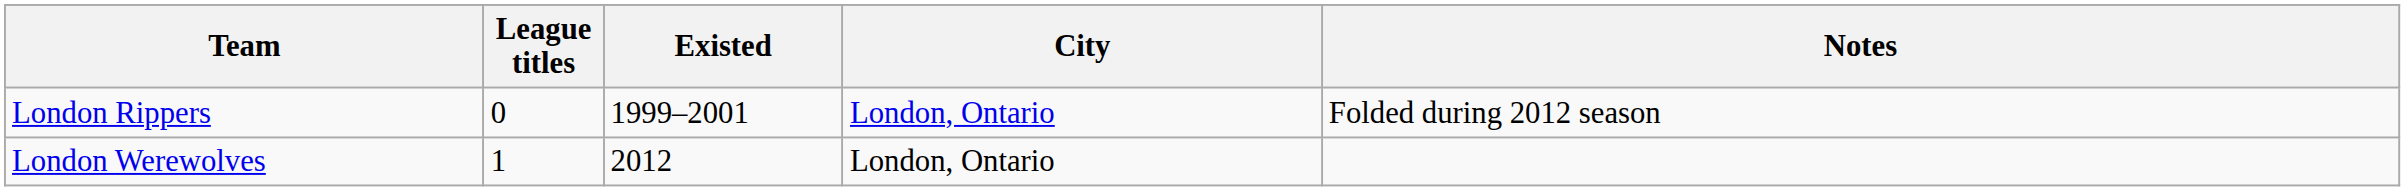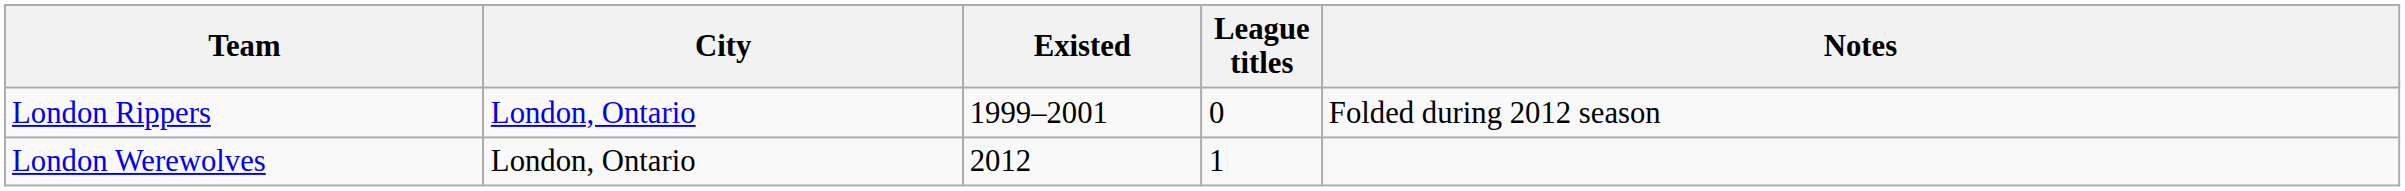columns swapped: City <-> League titles
